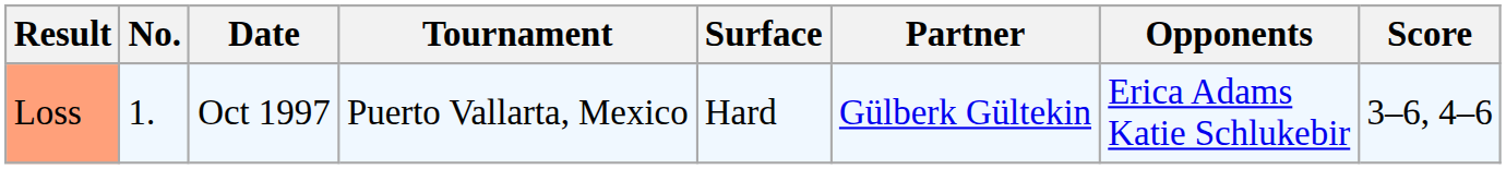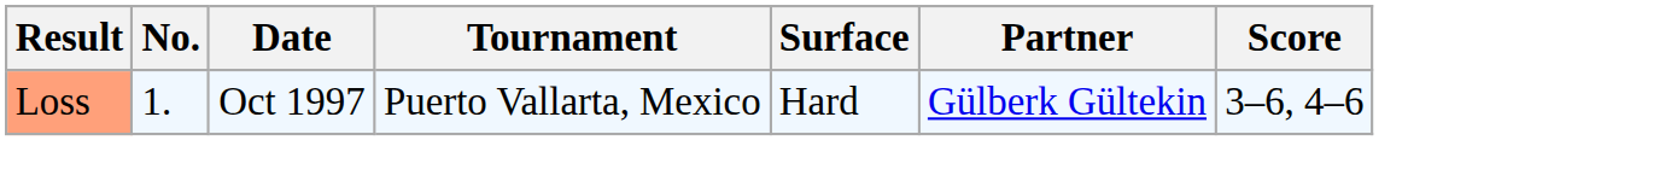- column: Opponents | Erica Adams Katie Schlukebir
